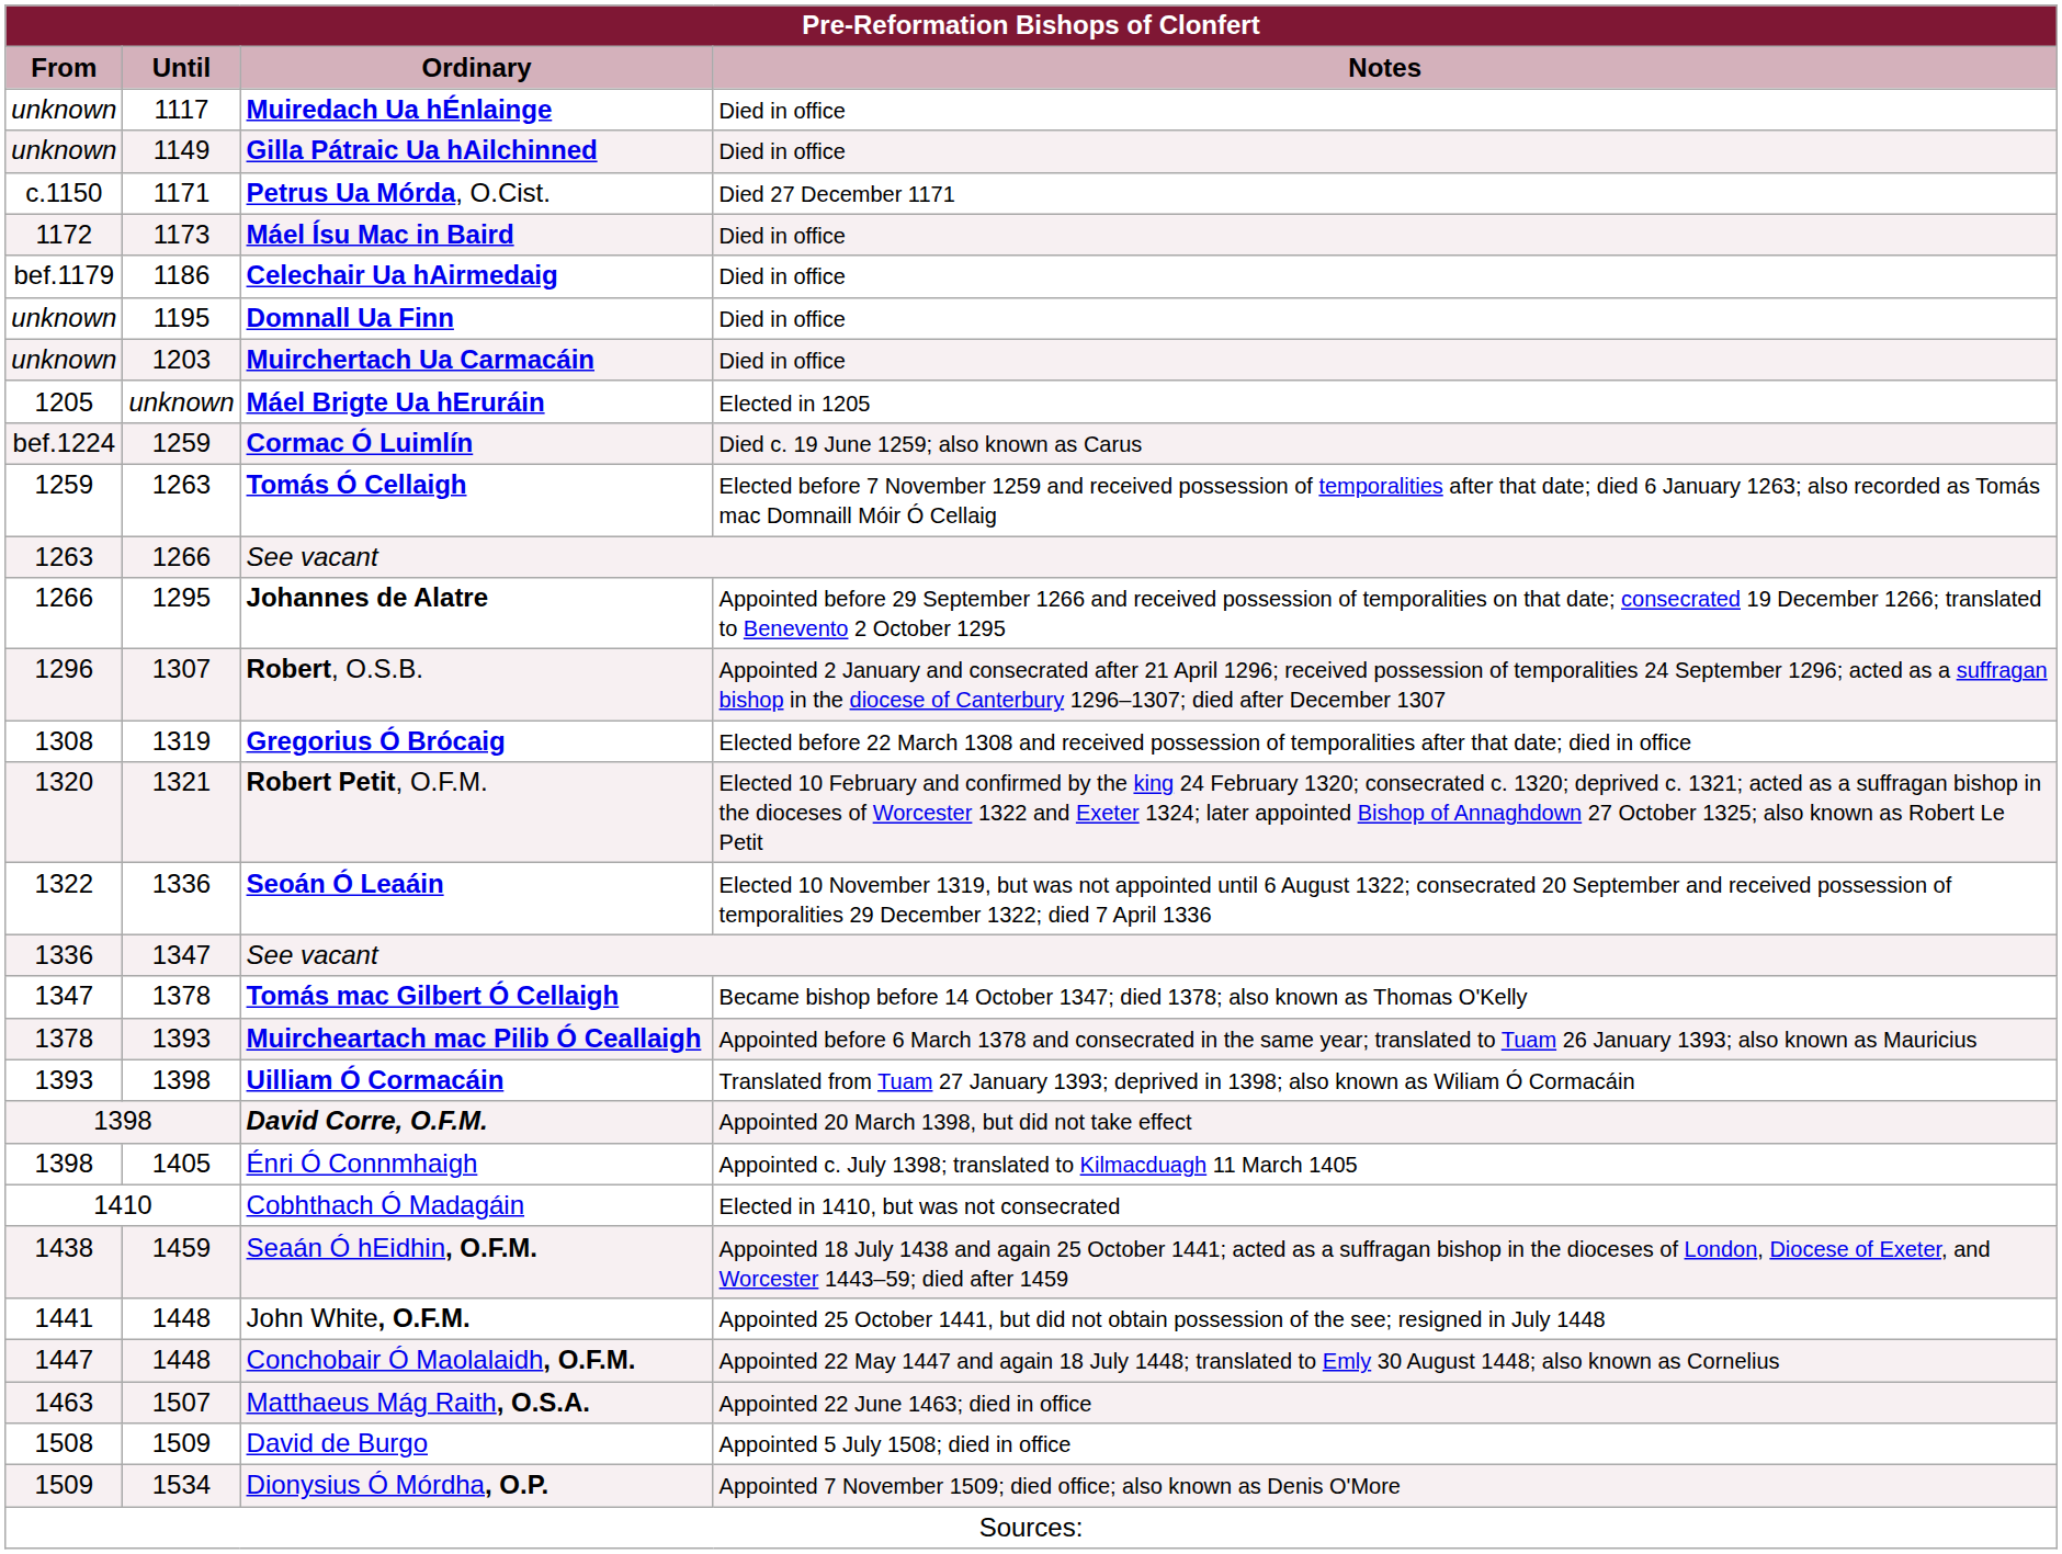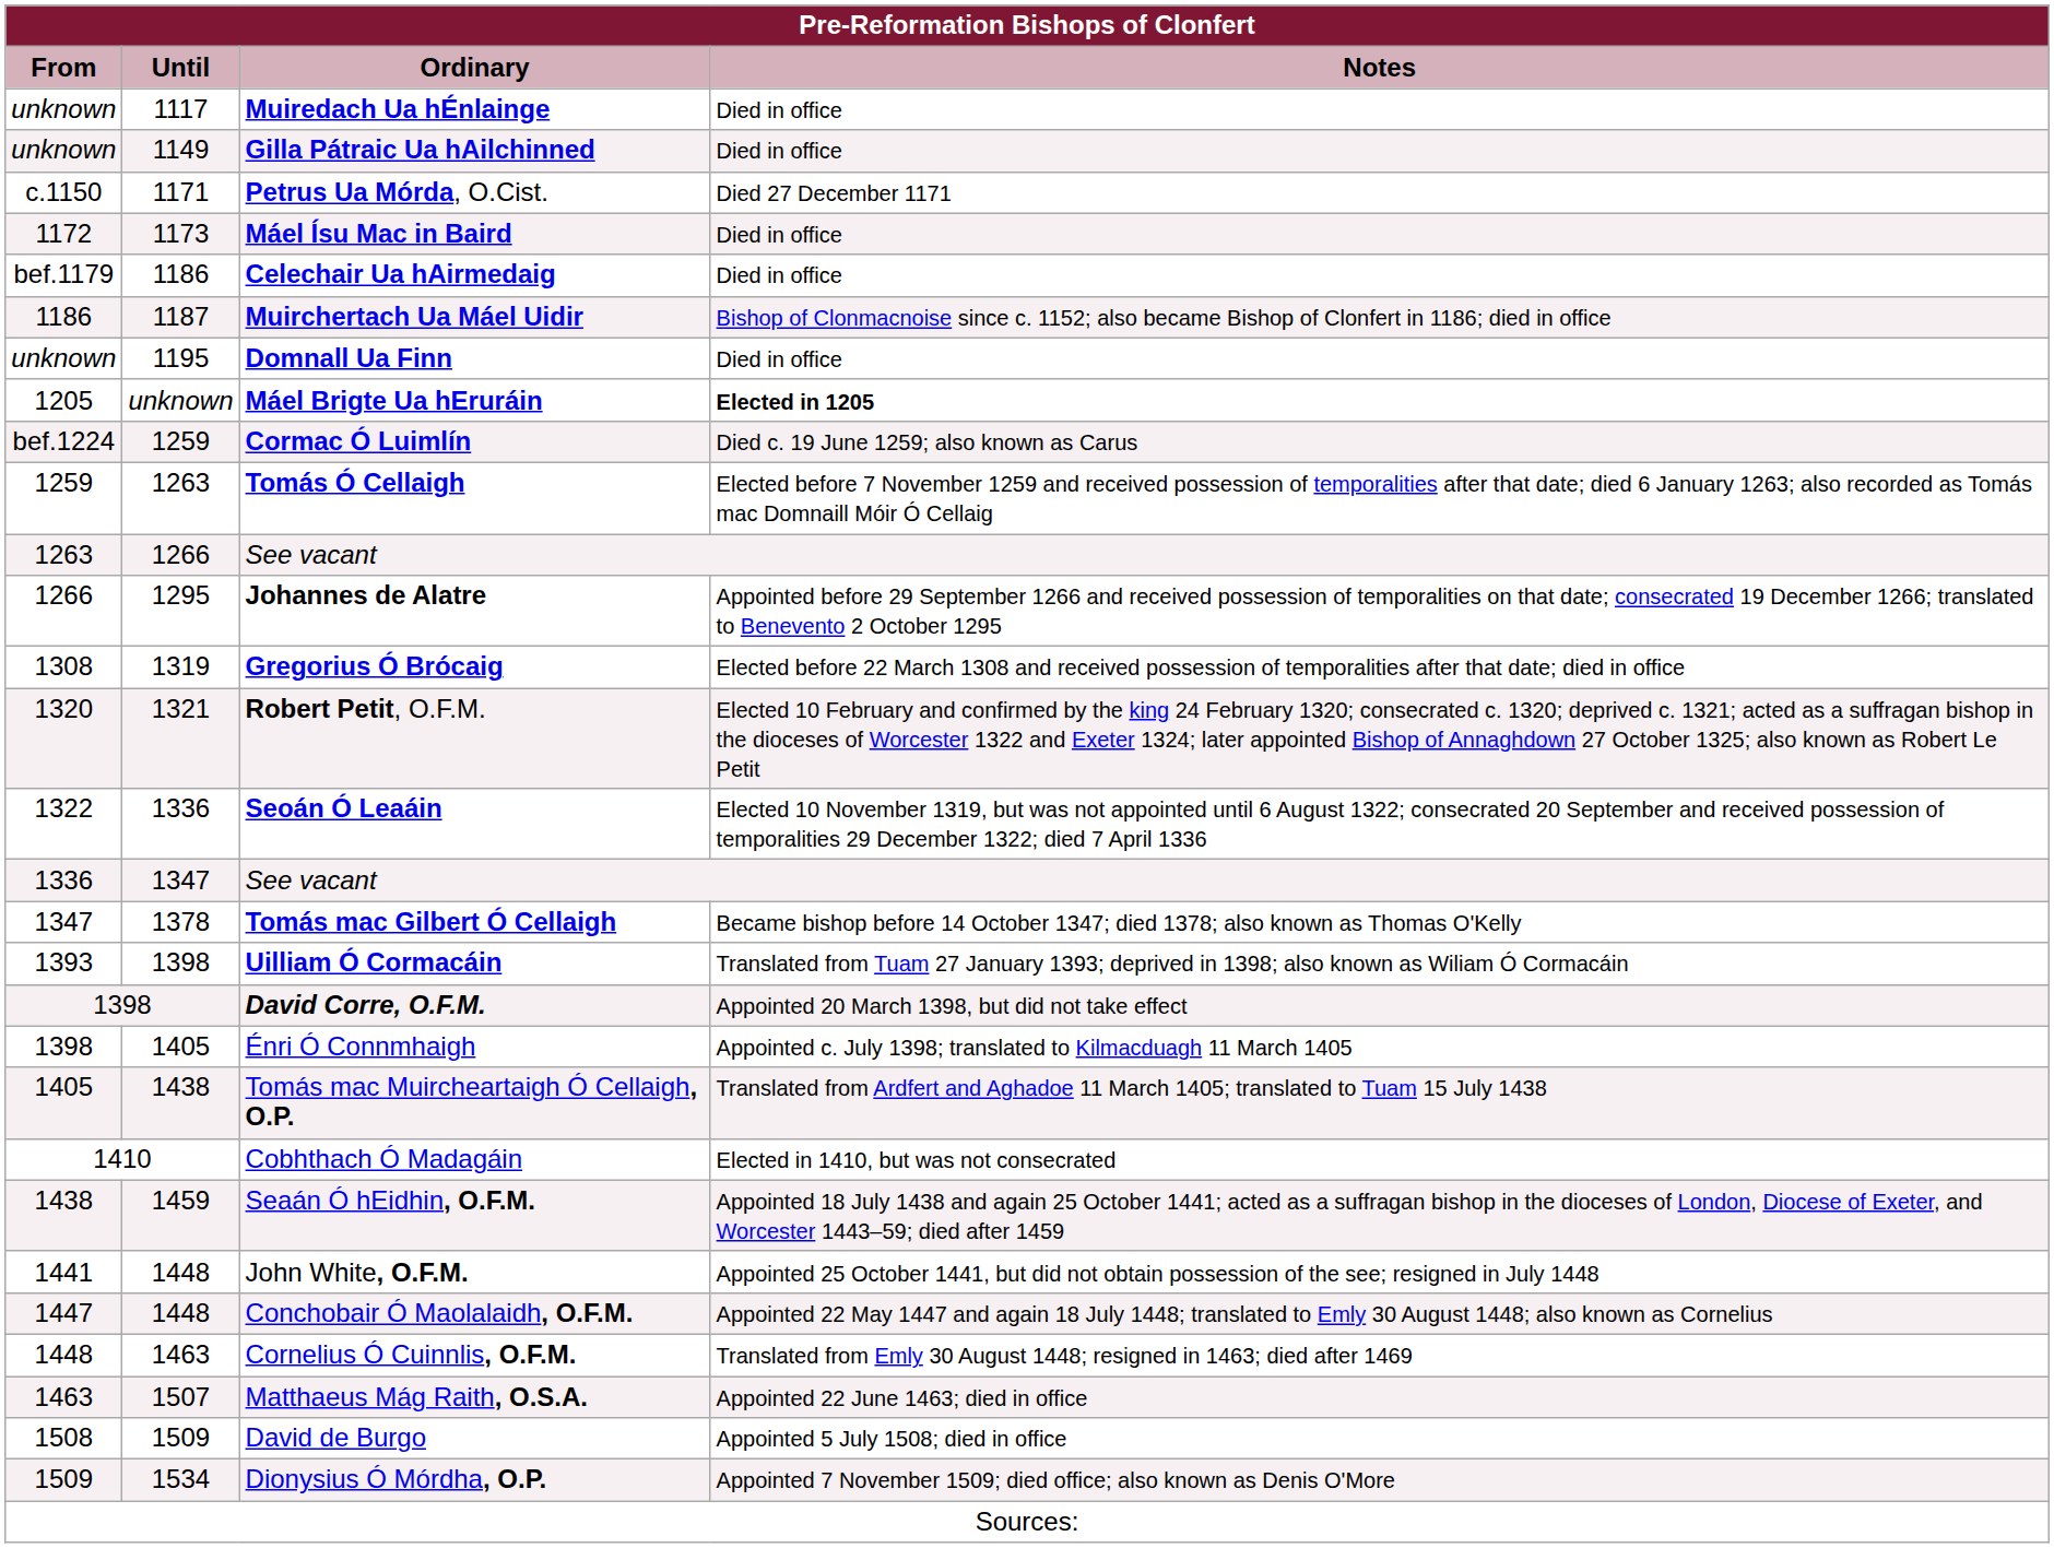+ row: 1186 | 1187 | Muirchertach Ua Máel Uidir | Bishop of Clonmacnoise since c. 1152; also became Bishop of Clonfert in 1186; died in office
- row: unknown | 1203 | Muirchertach Ua Carmacáin | Died in office
Máel Brigte Ua hEruráin | Notes: normal -> bold
- row: 1296 | 1307 | Robert, O.S.B. | Appointed 2 January and consecrated after 21 April 1296; received possession of temporalities 24 September 1296; acted as a suffragan bishop in the diocese of Canterbury 1296–1307; died after December 1307
- row: 1378 | 1393 | Muircheartach mac Pilib Ó Ceallaigh | Appointed before 6 March 1378 and consecrated in the same year; translated to Tuam 26 January 1393; also known as Mauricius
+ row: 1405 | 1438 | Tomás mac Muircheartaigh Ó Cellaigh, O.P. | Translated from Ardfert and Aghadoe 11 March 1405; translated to Tuam 15 July 1438
+ row: 1448 | 1463 | Cornelius Ó Cuinnlis, O.F.M. | Translated from Emly 30 August 1448; resigned in 1463; died after 1469
